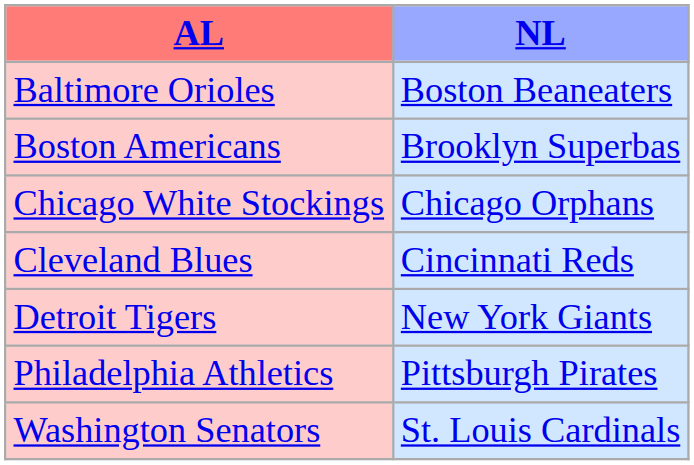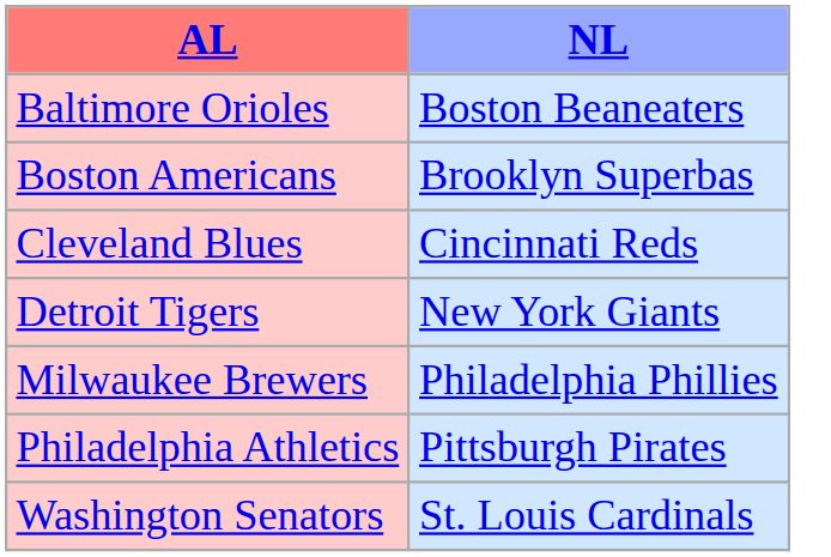- row: Chicago White Stockings | Chicago Orphans
+ row: Milwaukee Brewers | Philadelphia Phillies
